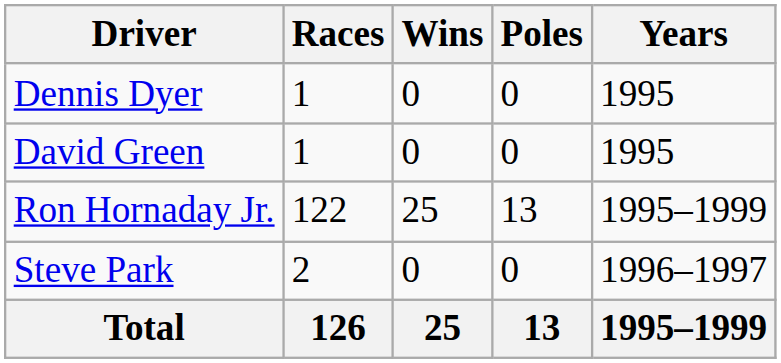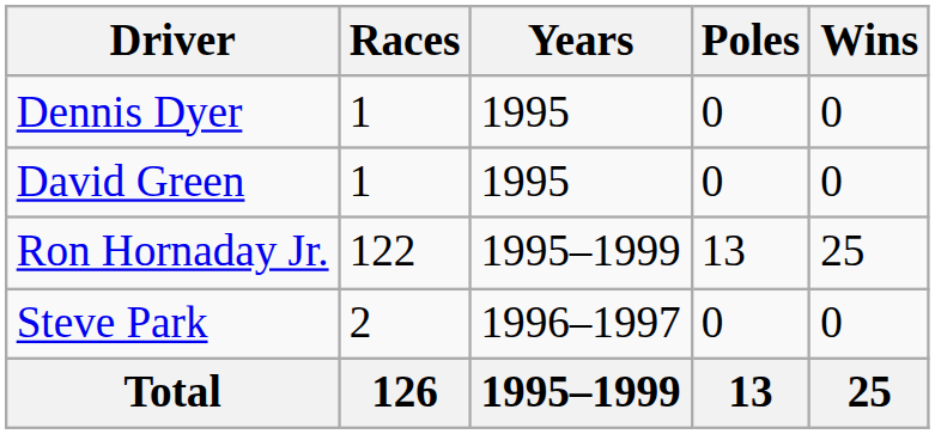columns swapped: Wins <-> Years
